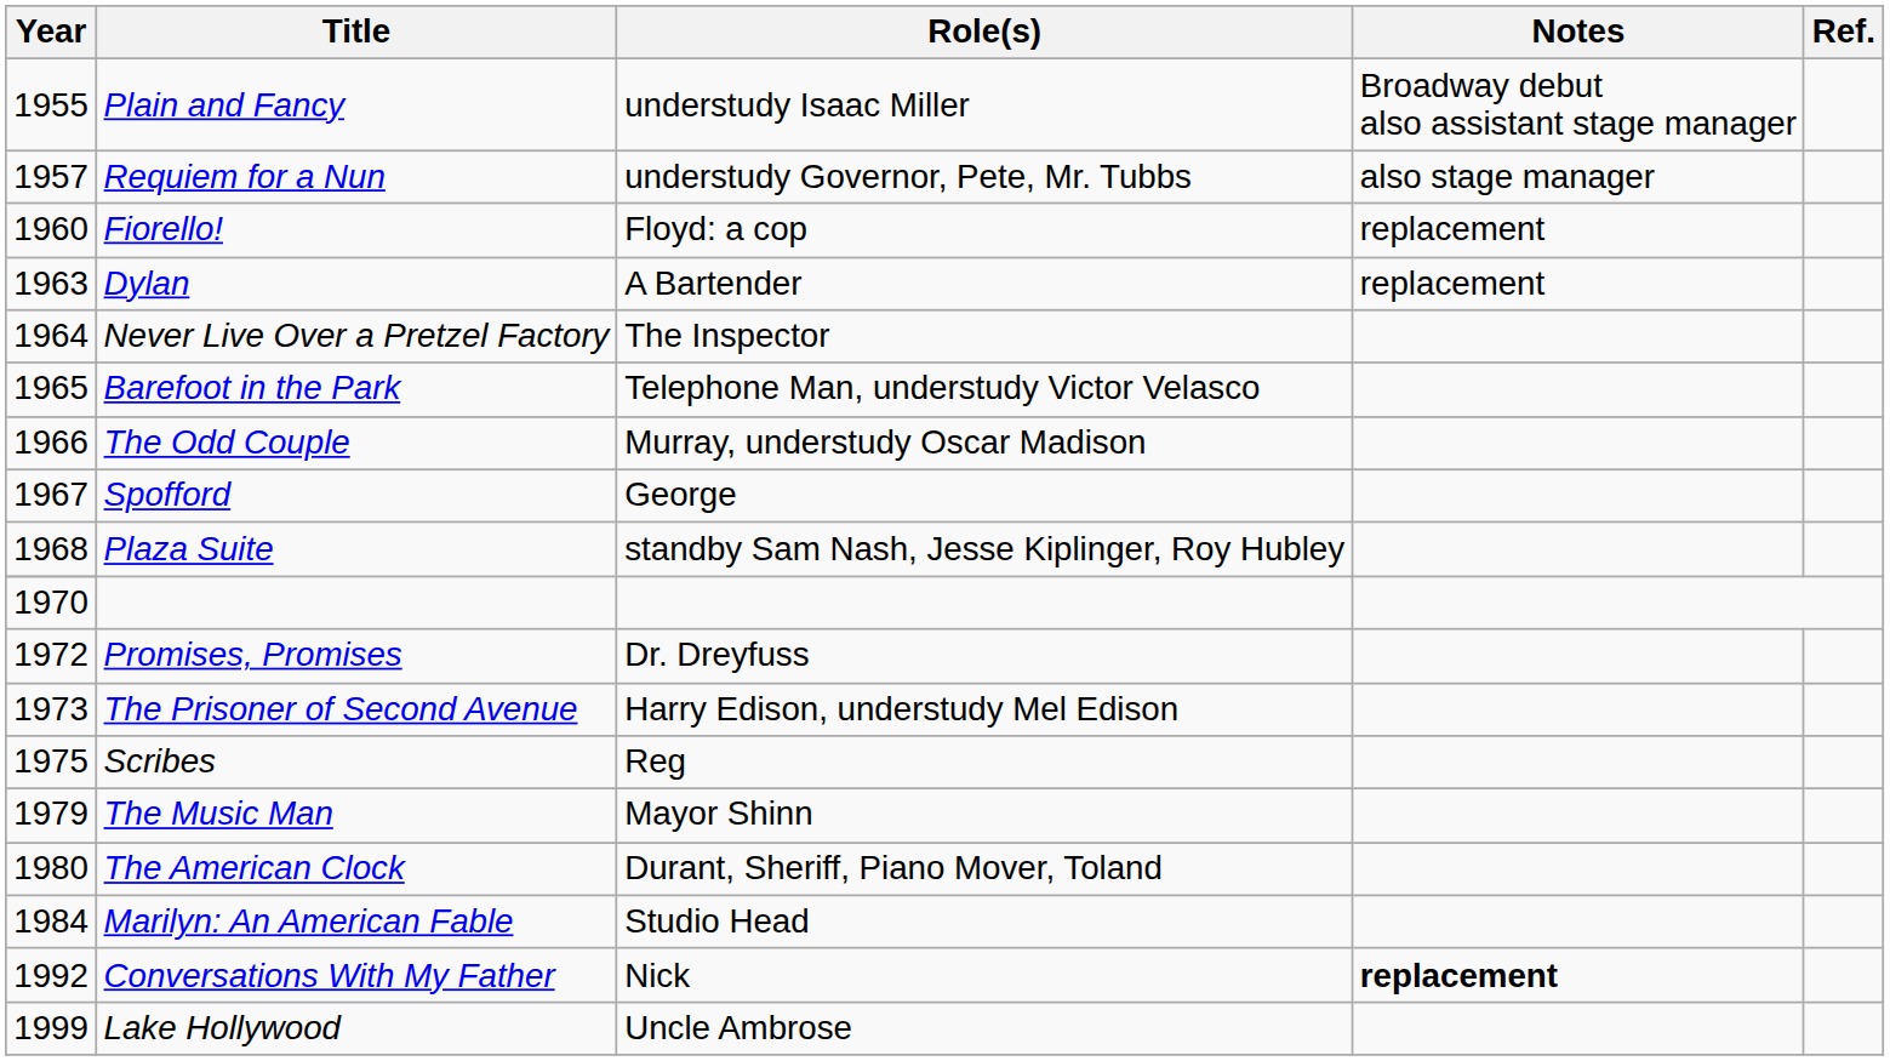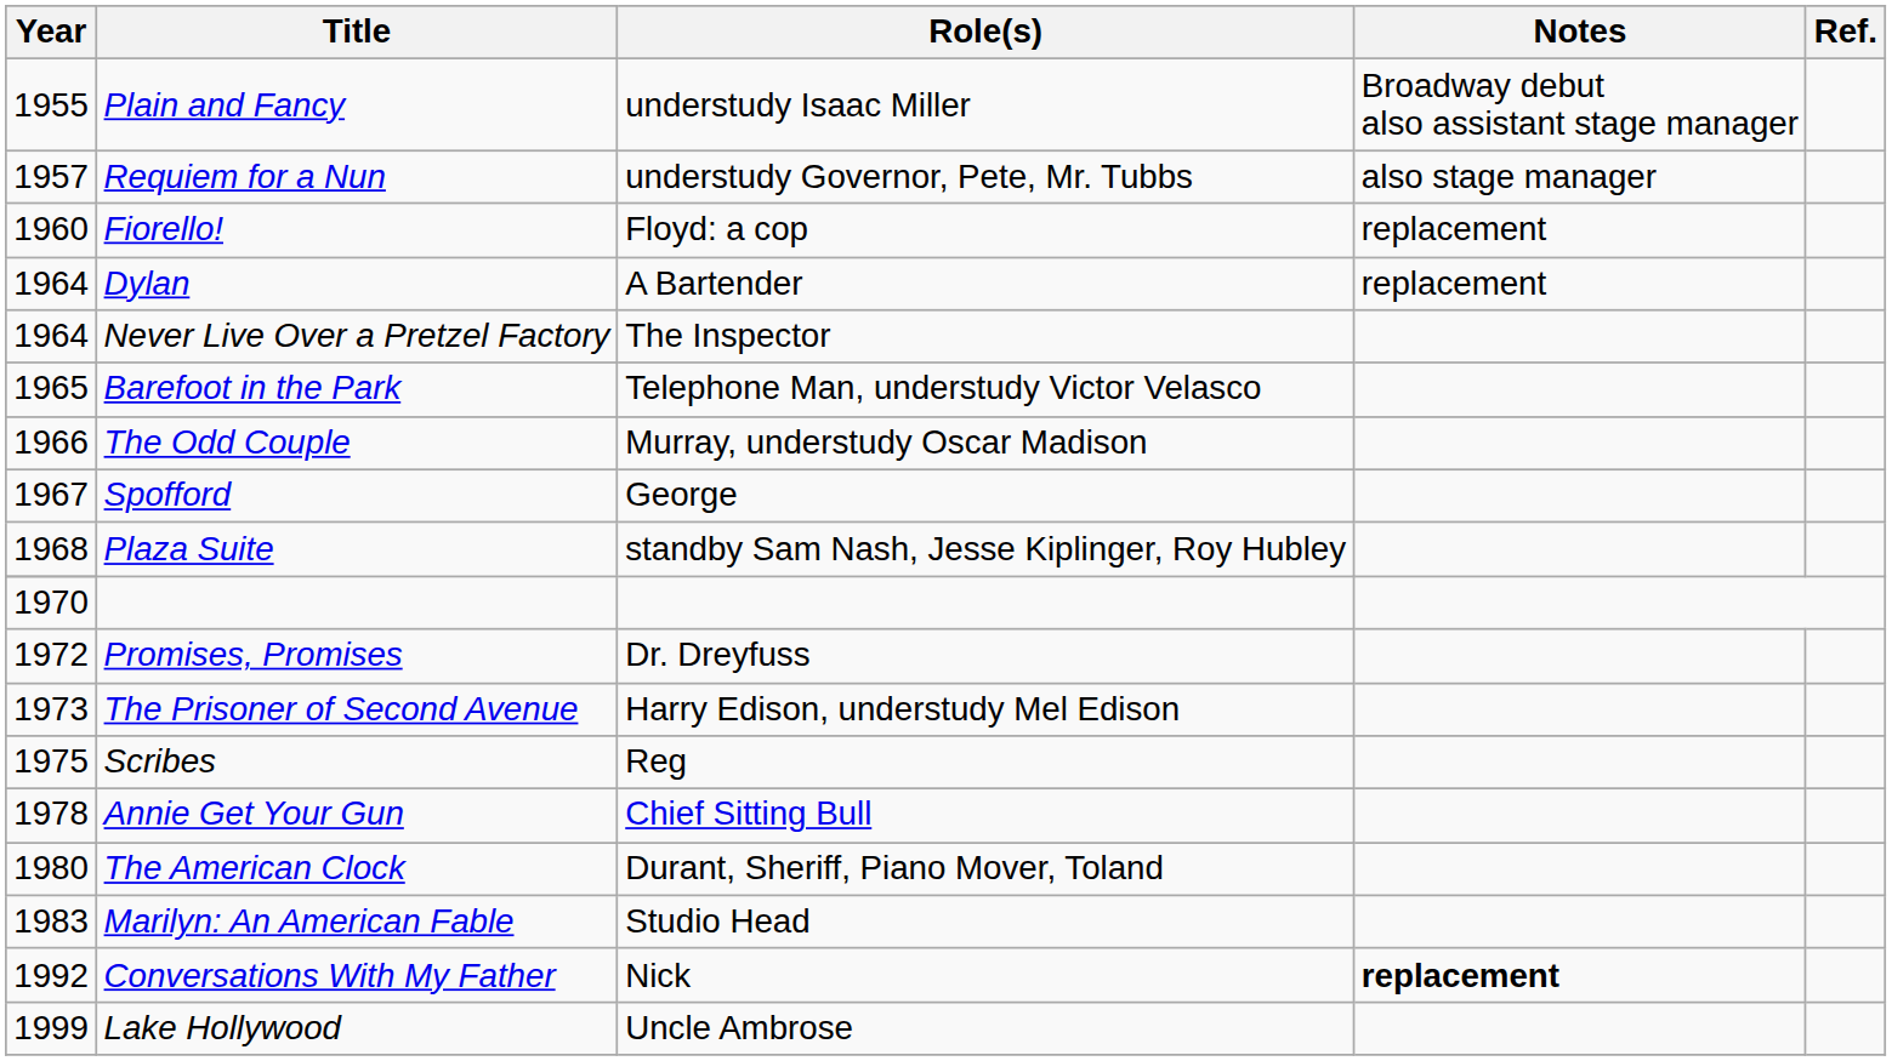Dylan | Year: 1963 -> 1964
+ row: 1978 | Annie Get Your Gun | Chief Sitting Bull
- row: 1979 | The Music Man | Mayor Shinn
Marilyn: An American Fable | Year: 1984 -> 1983
